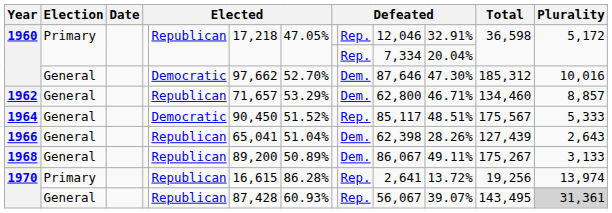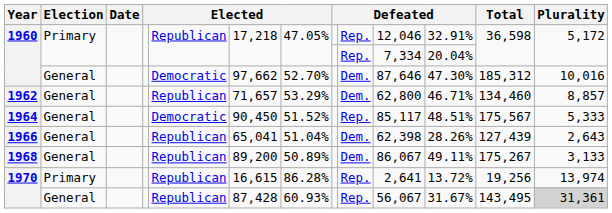1970 / General | column 11: 39.07% -> 31.67%
